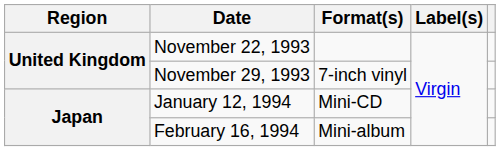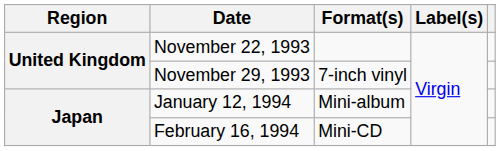January 12, 1994 | Format(s): Mini-CD -> Mini-album
February 16, 1994 | Format(s): Mini-album -> Mini-CD
